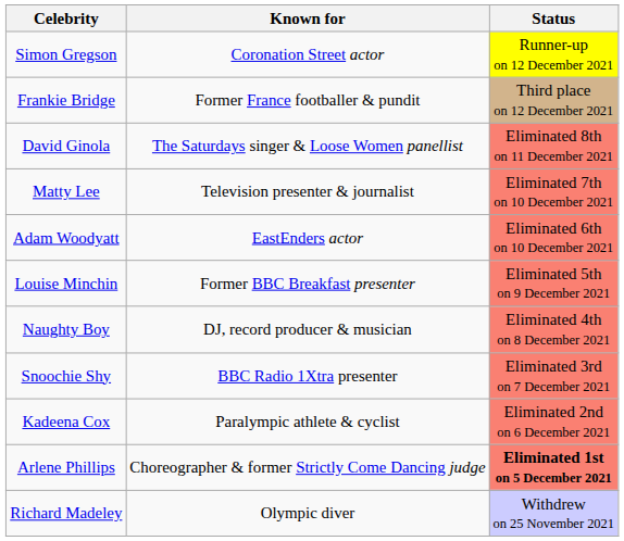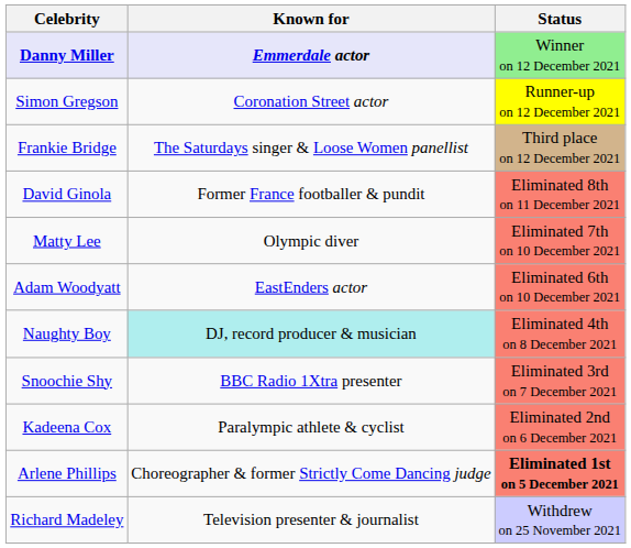+ row: Danny Miller | Emmerdale actor | Winner on 12 December 2021
Frankie Bridge | Known for: Former France footballer & pundit -> The Saturdays singer & Loose Women panellist
David Ginola | Known for: The Saturdays singer & Loose Women panellist -> Former France footballer & pundit
Matty Lee | Known for: Television presenter & journalist -> Olympic diver
- row: Louise Minchin | Former BBC Breakfast presenter | Eliminated 5th on 9 December 2021
Naughty Boy | Known for: no background -> paleturquoise background
Richard Madeley | Known for: Olympic diver -> Television presenter & journalist
